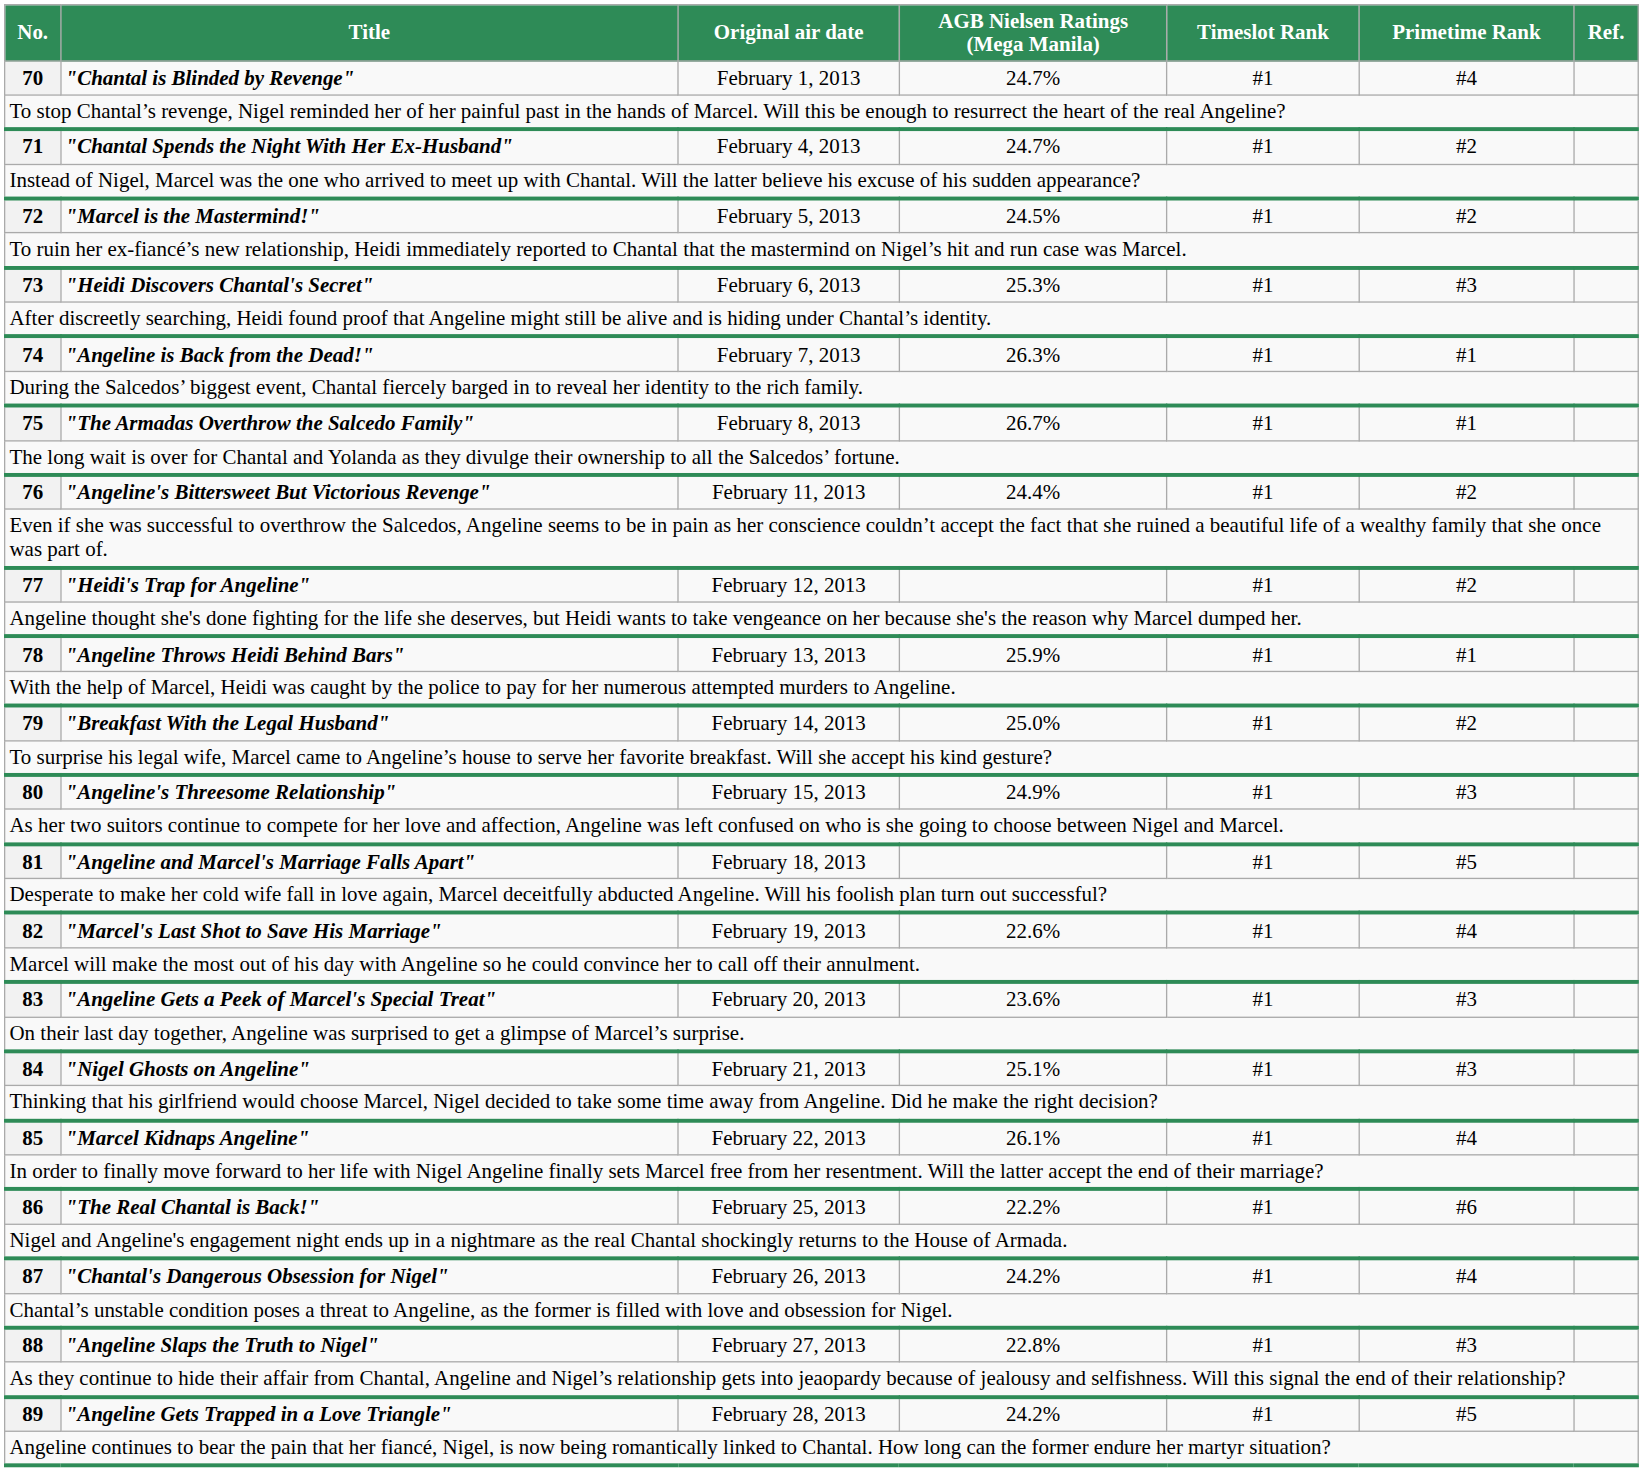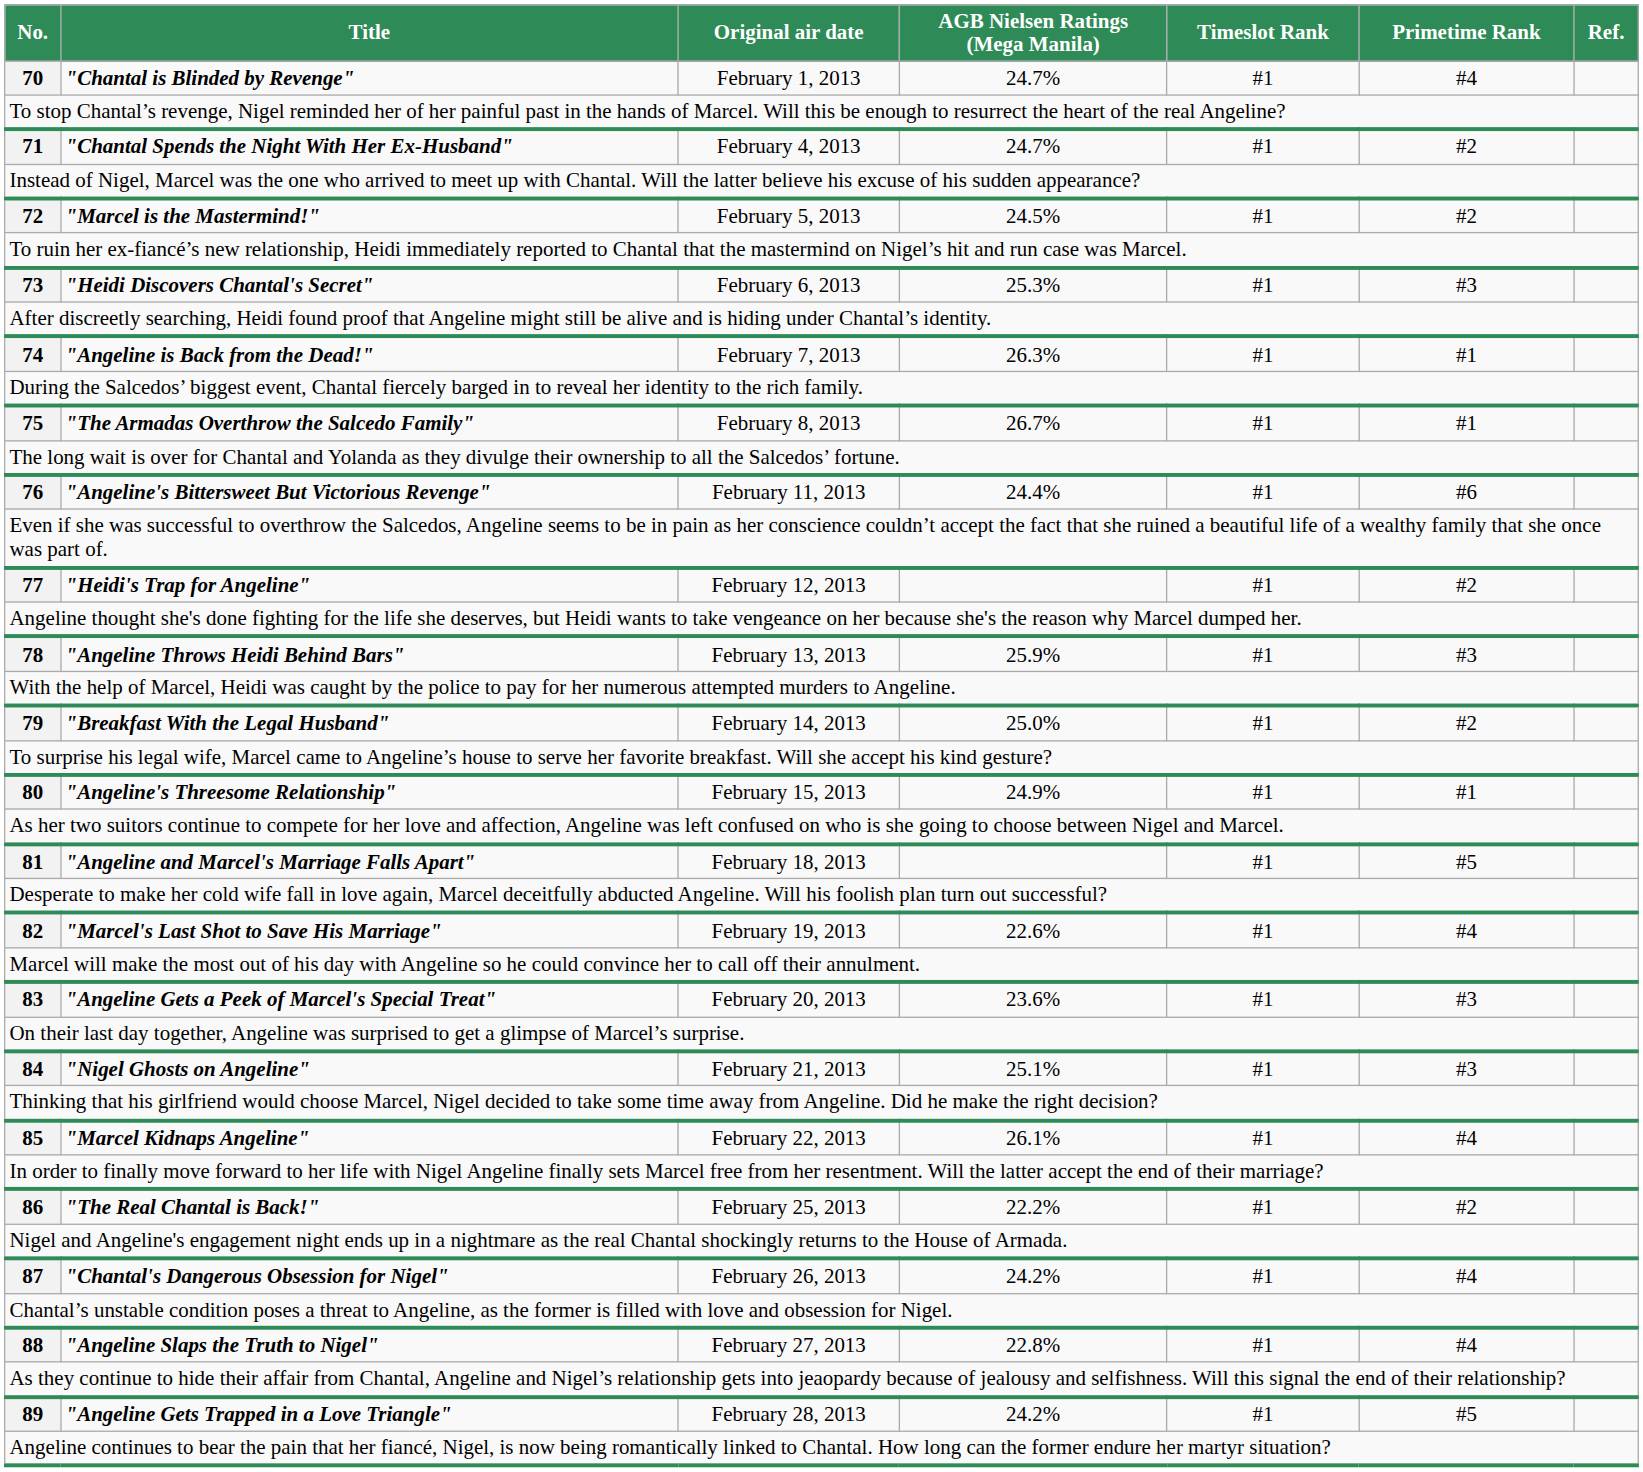76 | Primetime Rank: #2 -> #6
78 | Primetime Rank: #1 -> #3
80 | Primetime Rank: #3 -> #1
86 | Primetime Rank: #6 -> #2
88 | Primetime Rank: #3 -> #4
